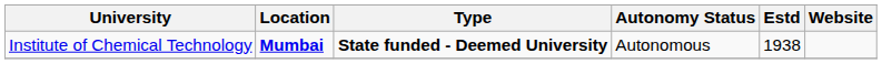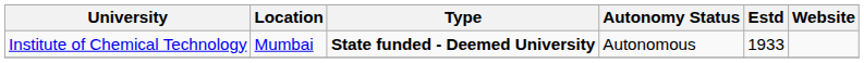Institute of Chemical Technology | Location: bold -> normal
Institute of Chemical Technology | Estd: 1938 -> 1933
